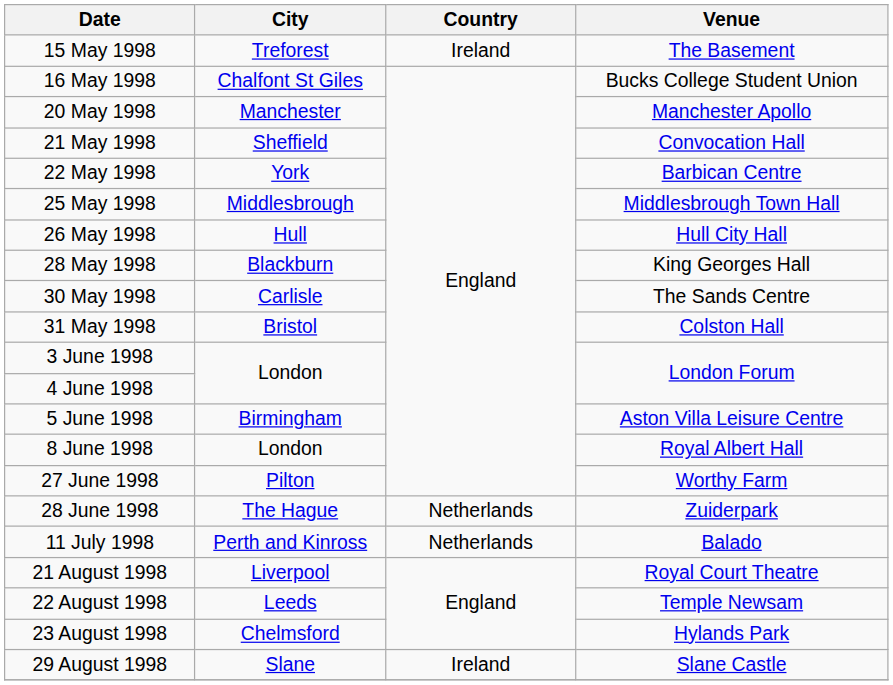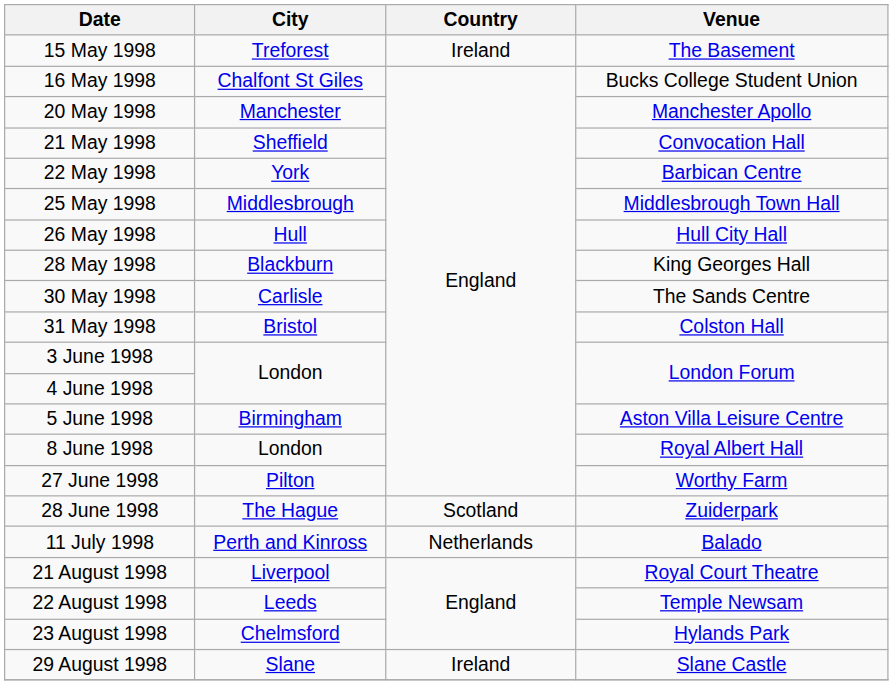28 June 1998 | Country: Netherlands -> Scotland
